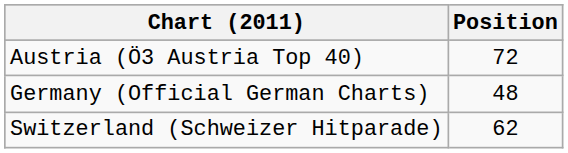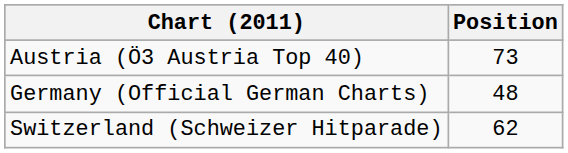Austria (Ö3 Austria Top 40) | Position: 72 -> 73
